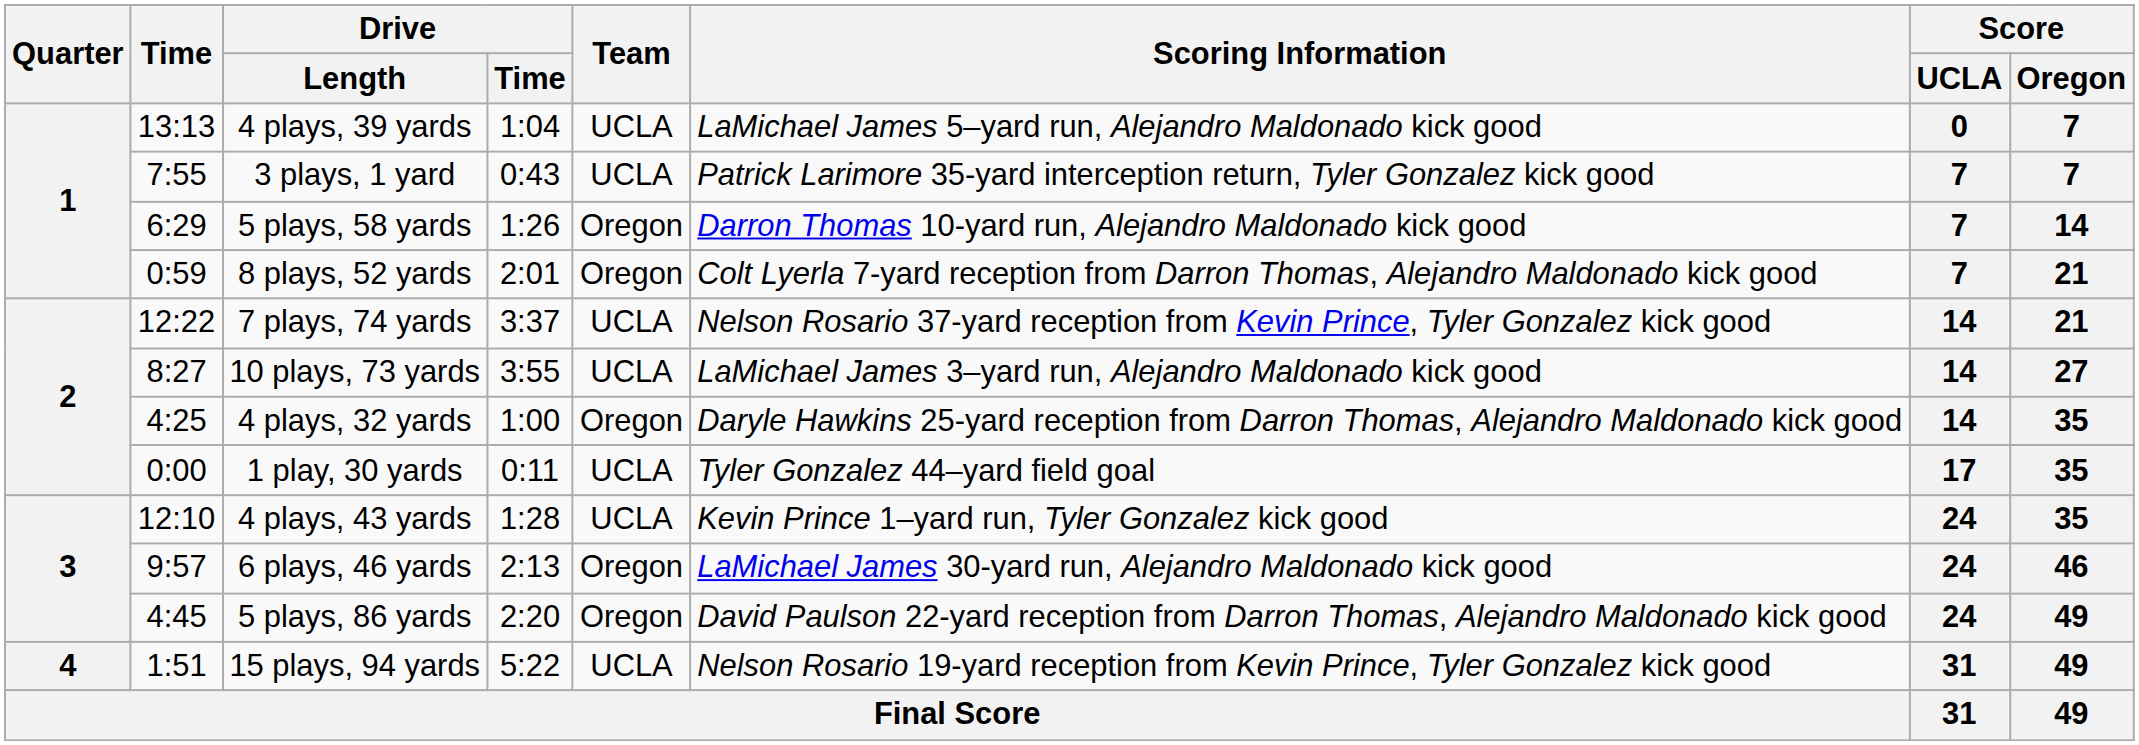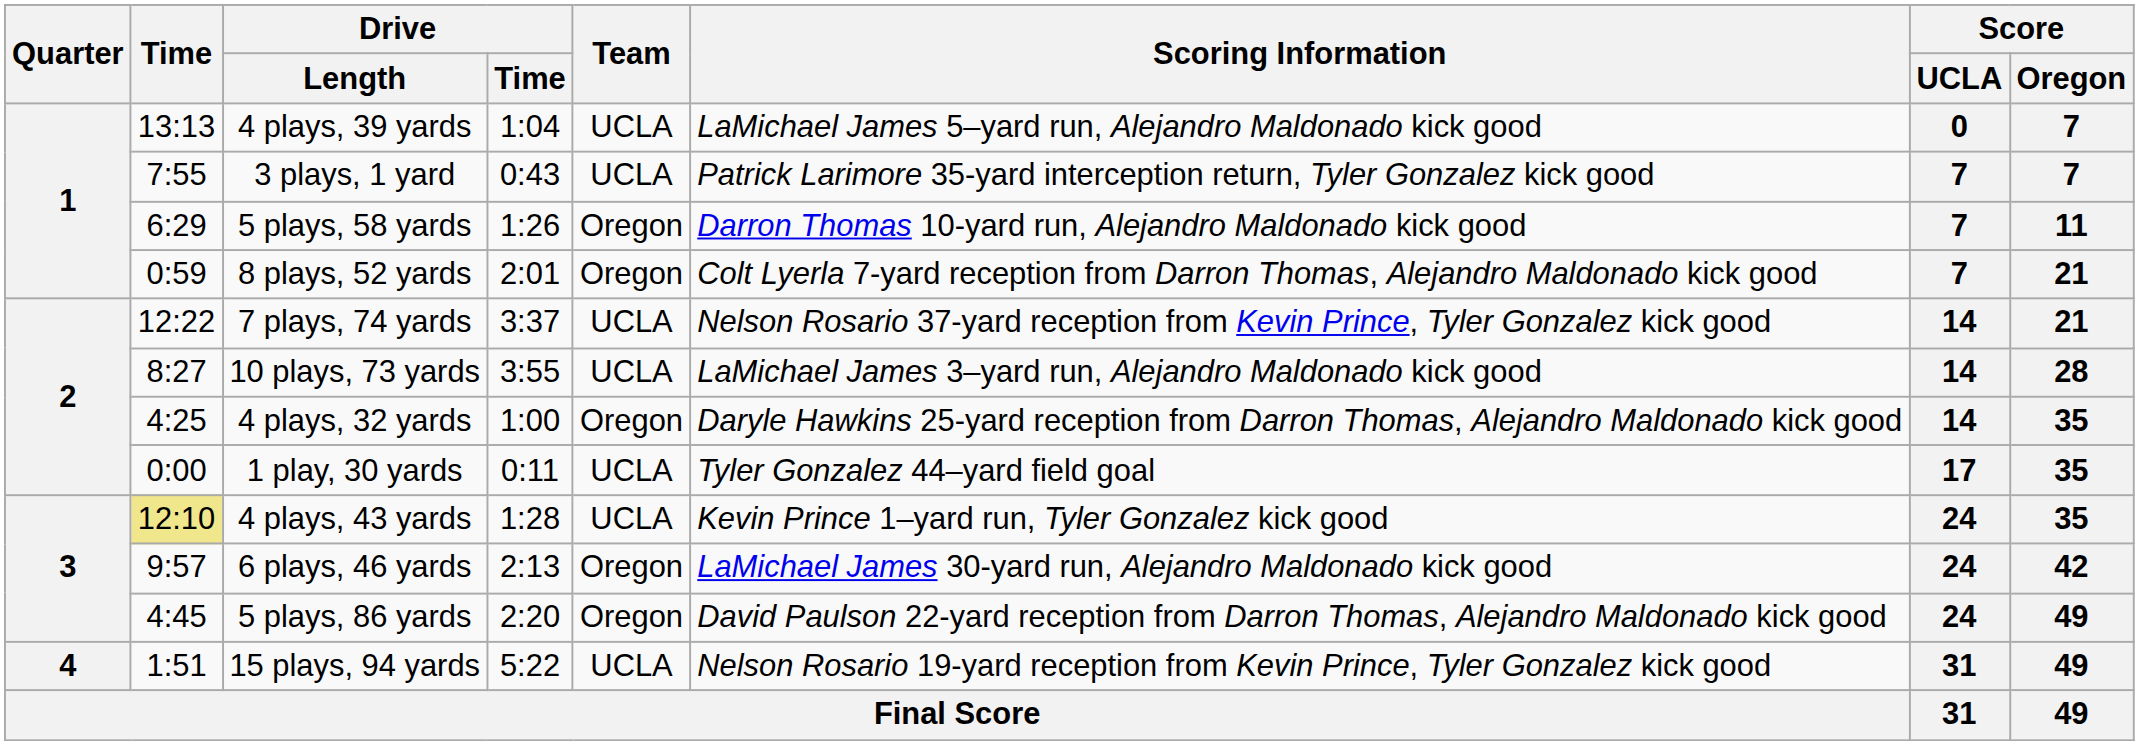5 plays, 58 yards | Score / Oregon: 14 -> 11
10 plays, 73 yards | Score / Oregon: 27 -> 28
4 plays, 43 yards | Time: no background -> khaki background
6 plays, 46 yards | Score / Oregon: 46 -> 42
